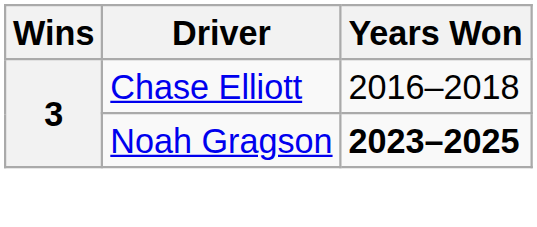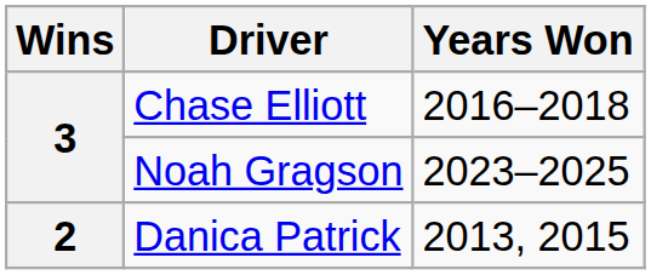Noah Gragson | Years Won: bold -> normal
+ row: 2 | Danica Patrick | 2013, 2015
